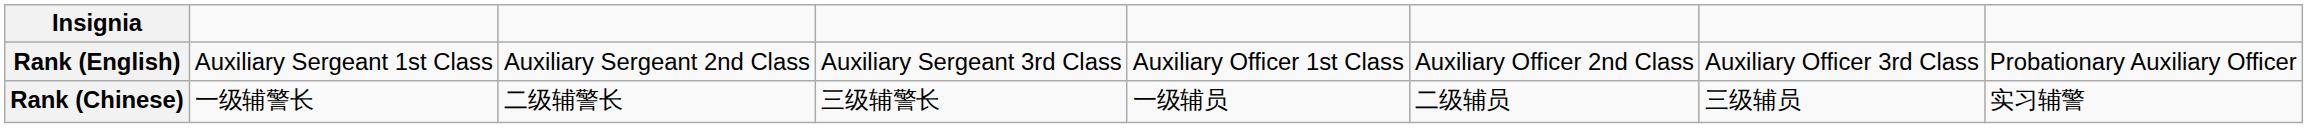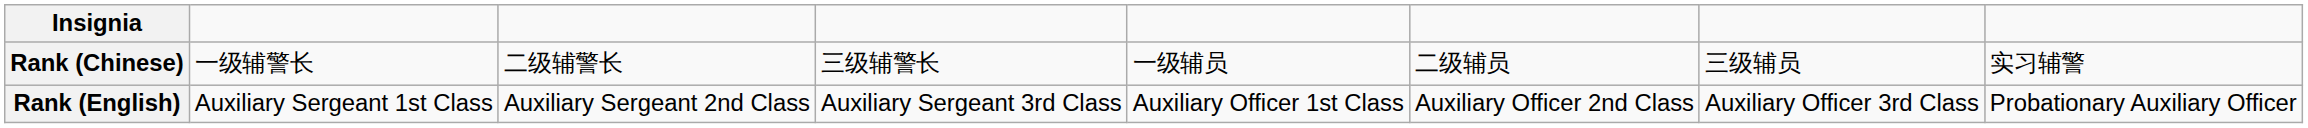rows swapped: Rank (Chinese) <-> Rank (English)
